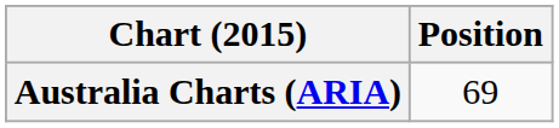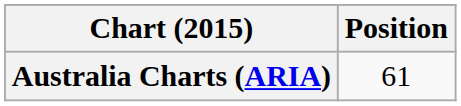Australia Charts (ARIA) | Position: 69 -> 61
